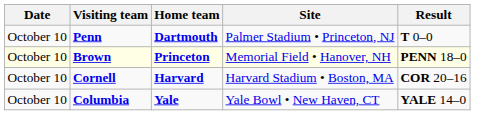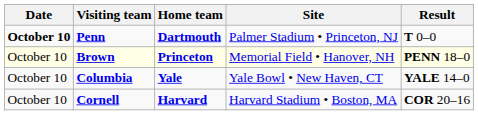Penn | Date: normal -> bold
rows swapped: Cornell <-> Columbia
